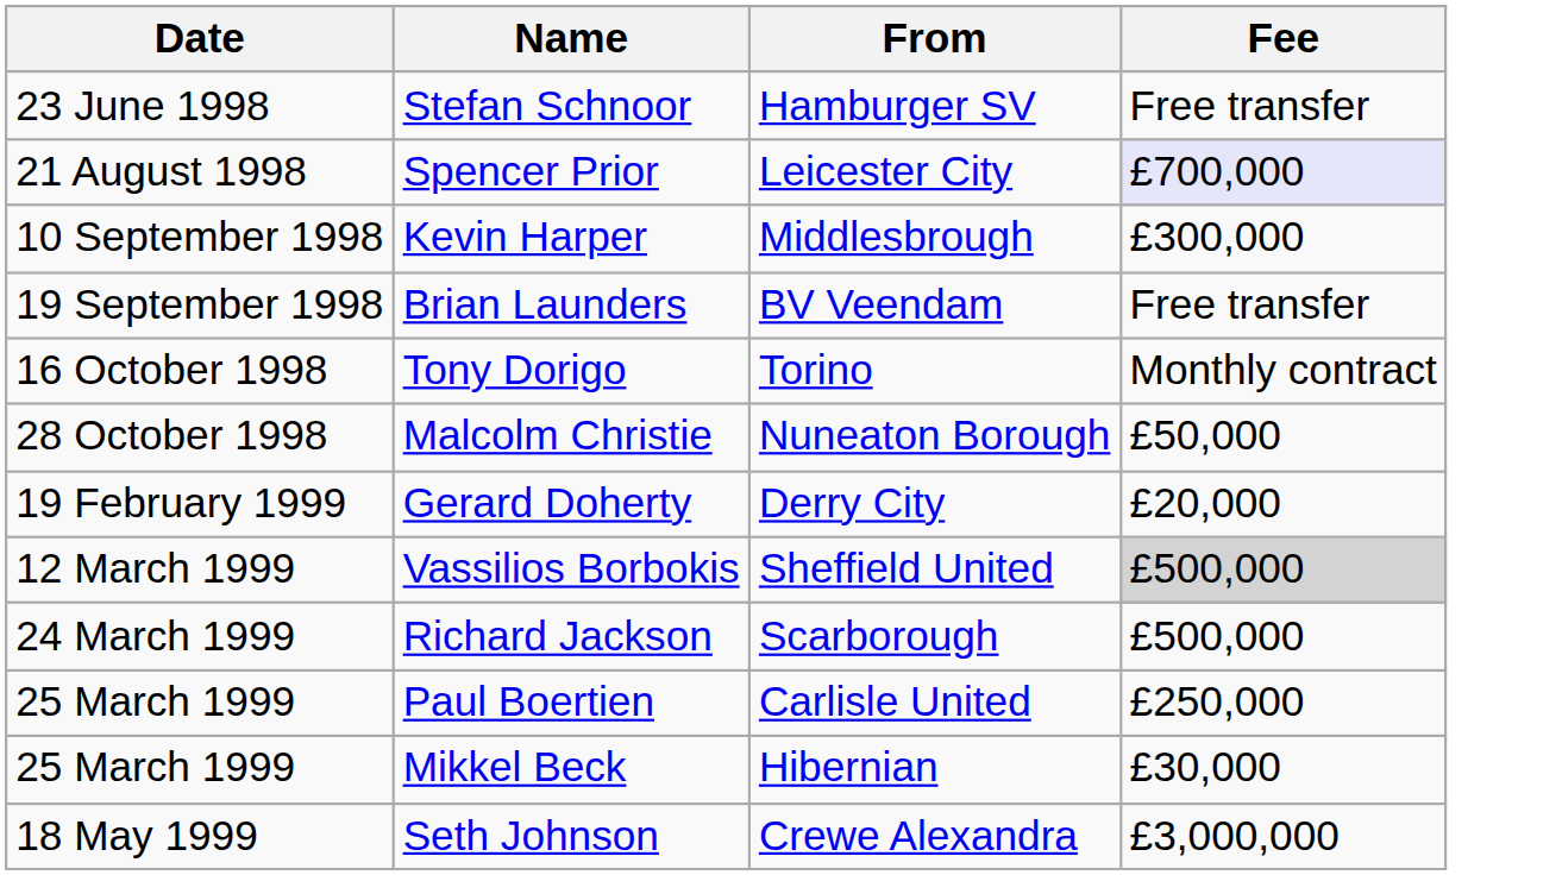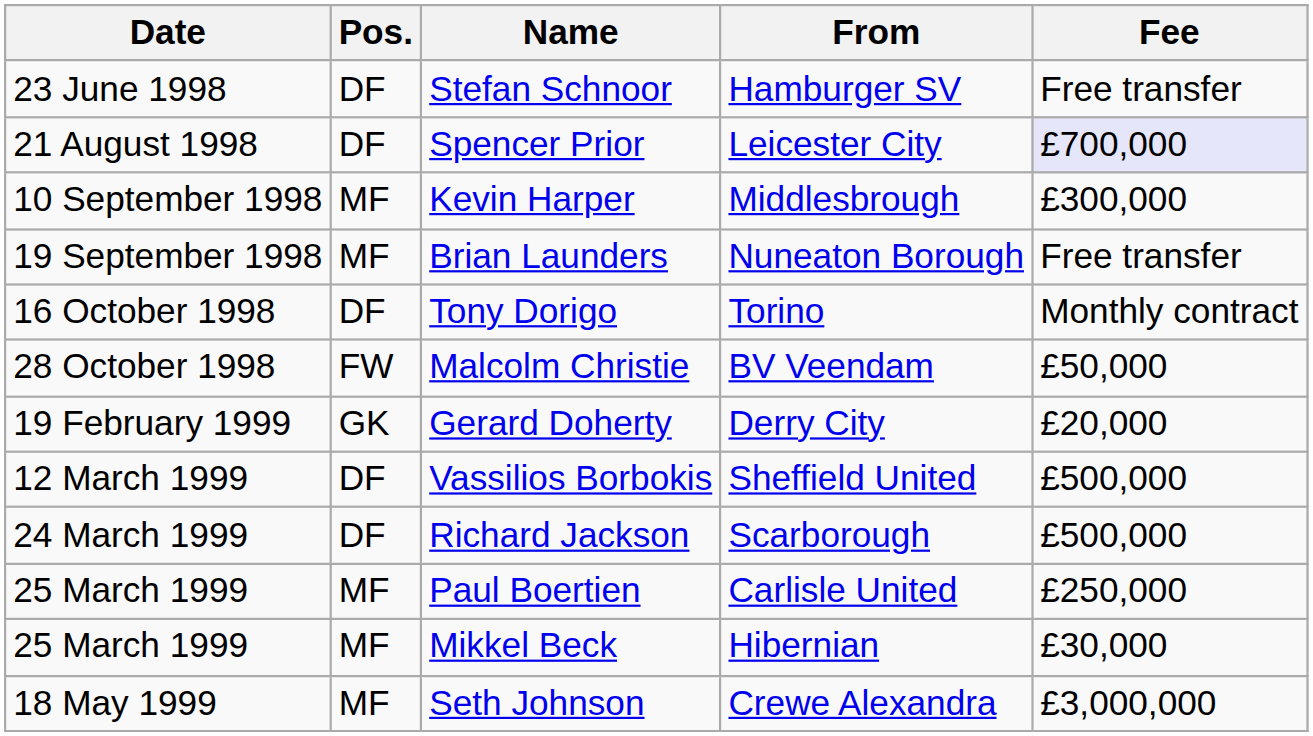+ column: Pos. | DF | DF | MF | MF | DF | FW | GK | DF | DF | MF | MF | MF
Brian Launders | From: BV Veendam -> Nuneaton Borough
Malcolm Christie | From: Nuneaton Borough -> BV Veendam
Vassilios Borbokis | Fee: lightgrey background -> no background
